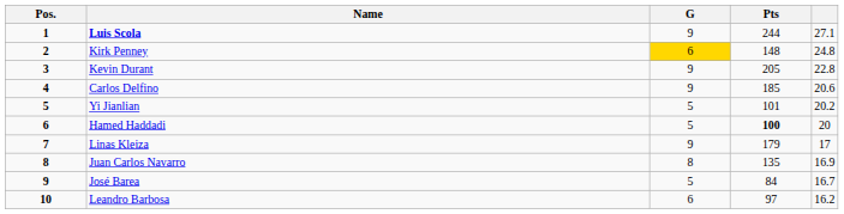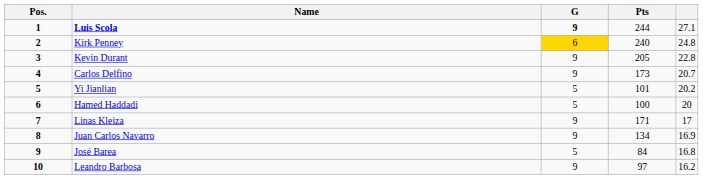Luis Scola | G: normal -> bold
Kirk Penney | Pts: 148 -> 240
Carlos Delfino | Pts: 185 -> 173
Carlos Delfino | column 5: 20.6 -> 20.7
Hamed Haddadi | Pts: bold -> normal
Linas Kleiza | Pts: 179 -> 171
Juan Carlos Navarro | G: 8 -> 9
Juan Carlos Navarro | Pts: 135 -> 134
José Barea | column 5: 16.7 -> 16.8
Leandro Barbosa | G: 6 -> 9
